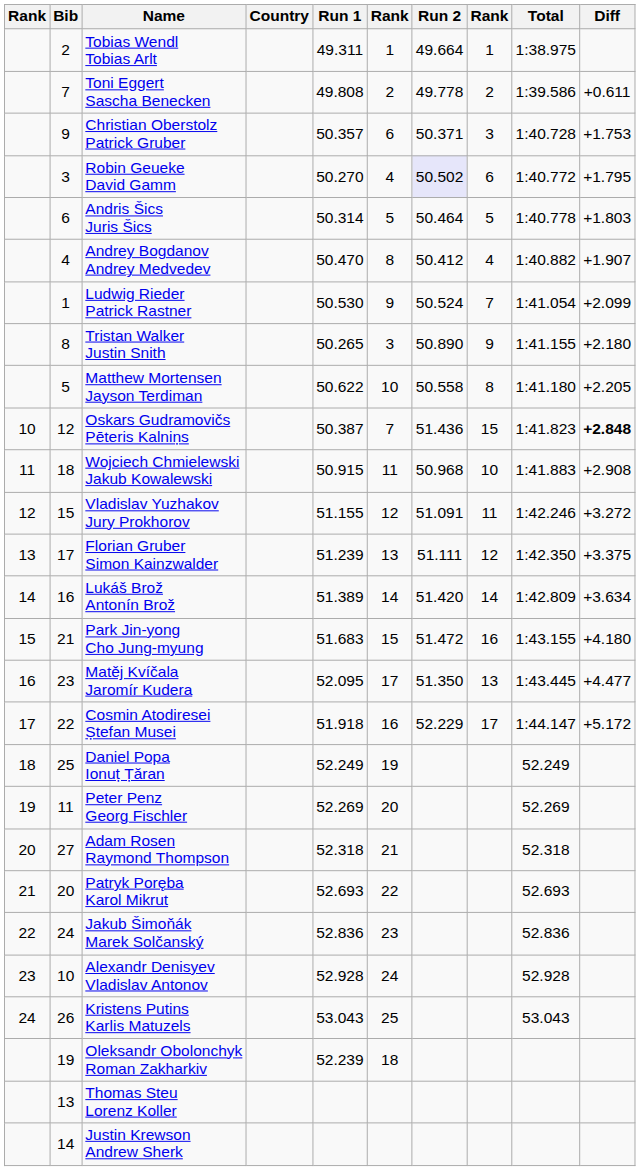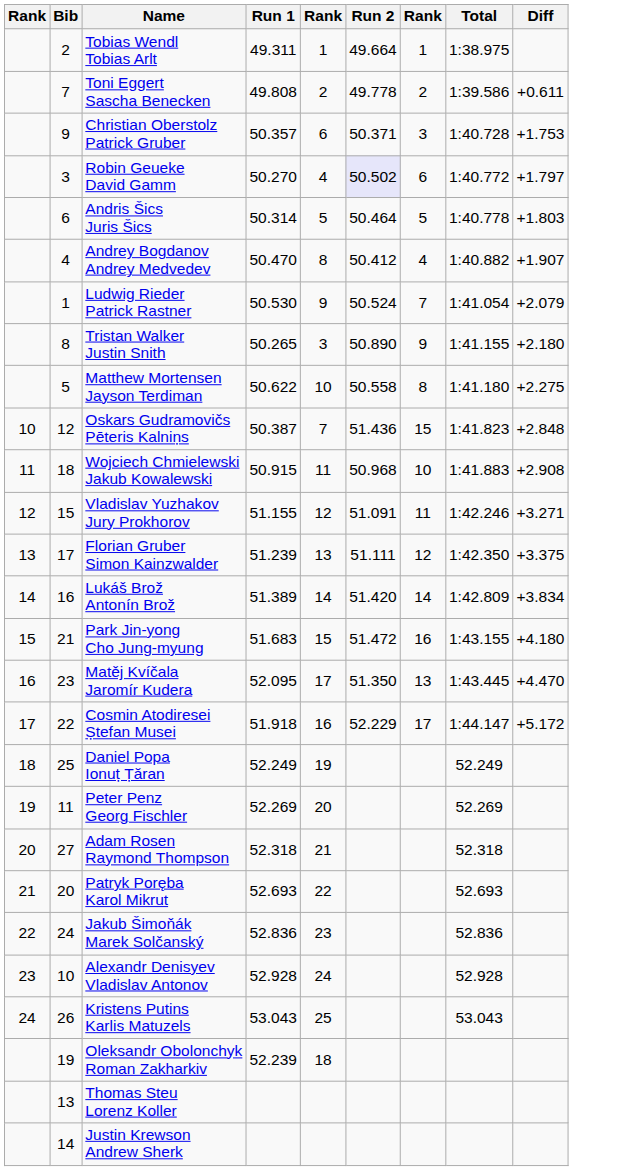- column: Country
Robin Geueke David Gamm | Diff: +1.795 -> +1.797
Ludwig Rieder Patrick Rastner | Diff: +2.099 -> +2.079
Matthew Mortensen Jayson Terdiman | Diff: +2.205 -> +2.275
Oskars Gudramovičs Pēteris Kalniņs | Diff: bold -> normal
Vladislav Yuzhakov Jury Prokhorov | Diff: +3.272 -> +3.271
Lukáš Brož Antonín Brož | Diff: +3.634 -> +3.834
Matěj Kvíčala Jaromír Kudera | Diff: +4.477 -> +4.470
